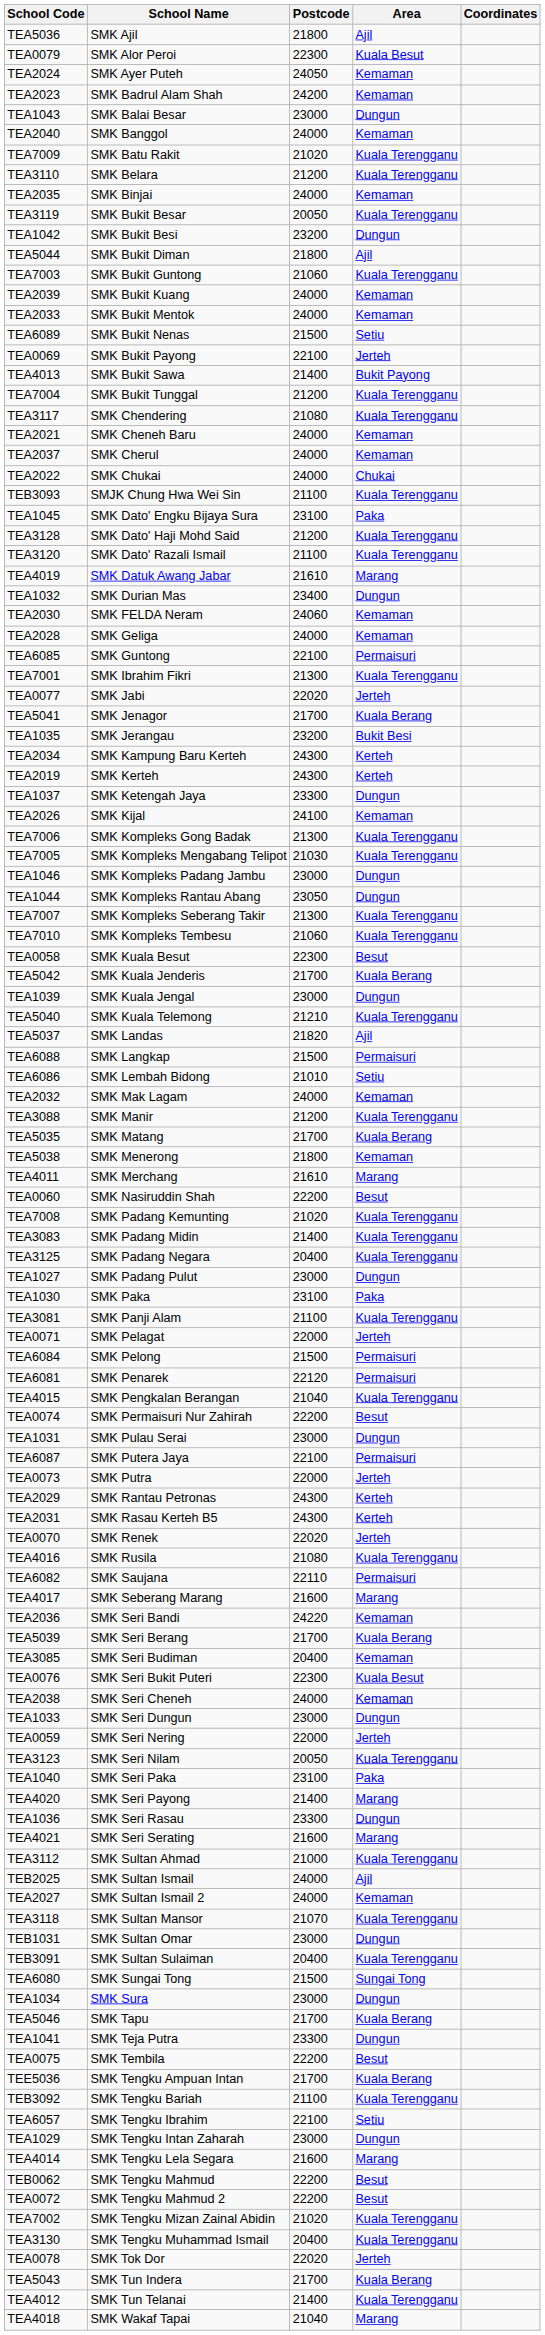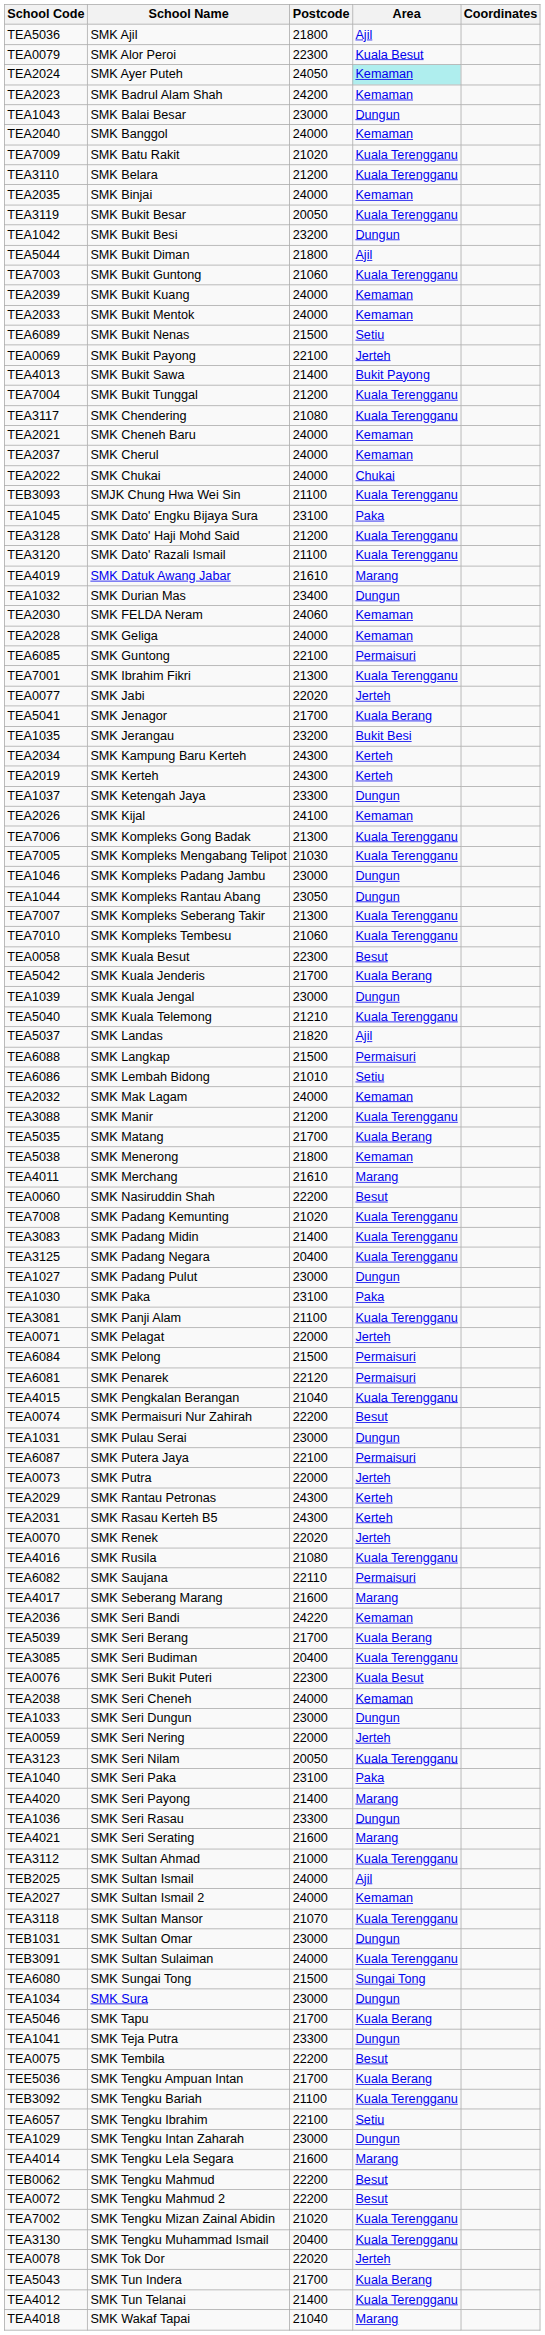TEA2024 | Area: no background -> paleturquoise background
TEA3085 | Area: Kemaman -> Kuala Terengganu
TEB3091 | Postcode: 20400 -> 24000
